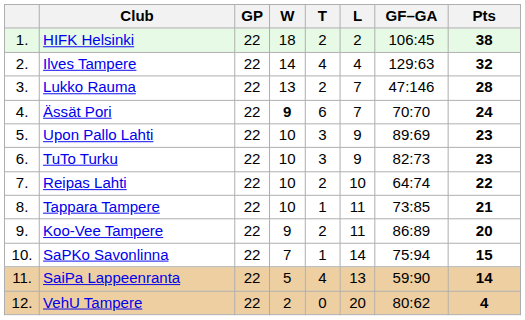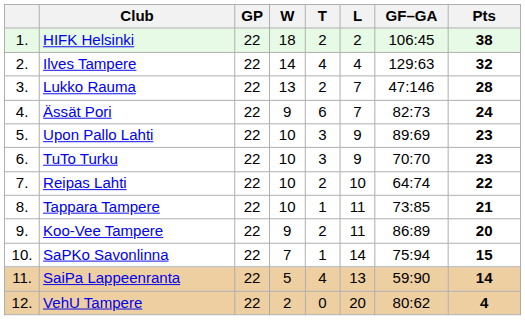Ässät Pori | W: bold -> normal
Ässät Pori | GF–GA: 70:70 -> 82:73
TuTo Turku | GF–GA: 82:73 -> 70:70
